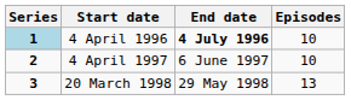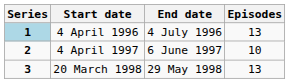4 April 1996 | End date: bold -> normal
4 April 1996 | Episodes: 10 -> 13
